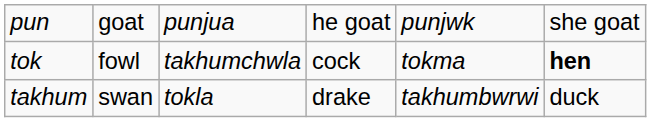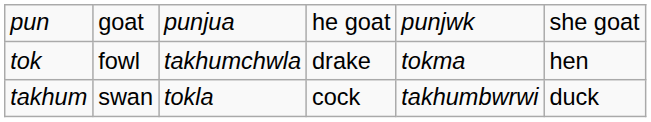tok | column 4: cock -> drake
tok | column 6: bold -> normal
takhum | column 4: drake -> cock
